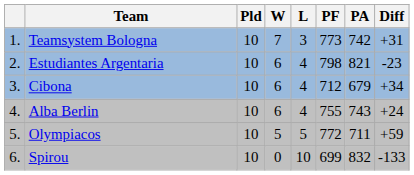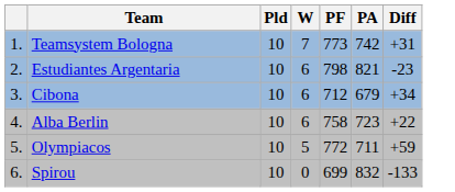- column: L | 3 | 4 | 4 | 4 | 5 | 10
Alba Berlin | PF: 755 -> 758
Alba Berlin | PA: 743 -> 723
Alba Berlin | Diff: +24 -> +22
